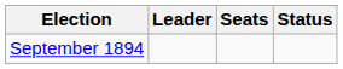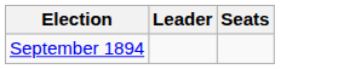- column: Status
